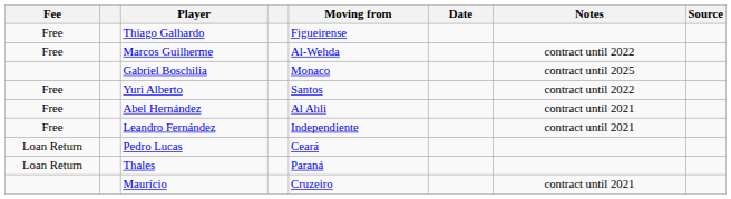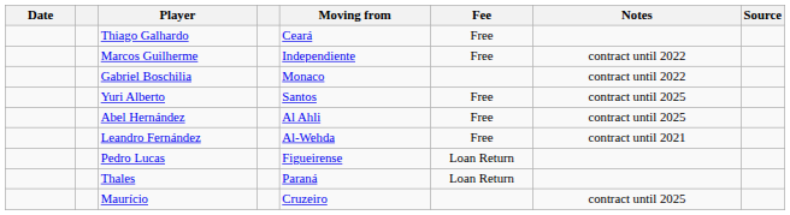columns swapped: Date <-> Fee
Thiago Galhardo | Moving from: Figueirense -> Ceará
Marcos Guilherme | Moving from: Al-Wehda -> Independiente
Gabriel Boschilia | Notes: contract until 2025 -> contract until 2022
Yuri Alberto | Notes: contract until 2022 -> contract until 2025
Abel Hernández | Notes: contract until 2021 -> contract until 2025
Leandro Fernández | Moving from: Independiente -> Al-Wehda
Pedro Lucas | Moving from: Ceará -> Figueirense
Maurício | Notes: contract until 2021 -> contract until 2025
